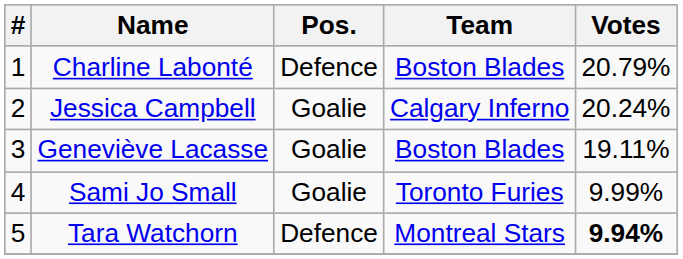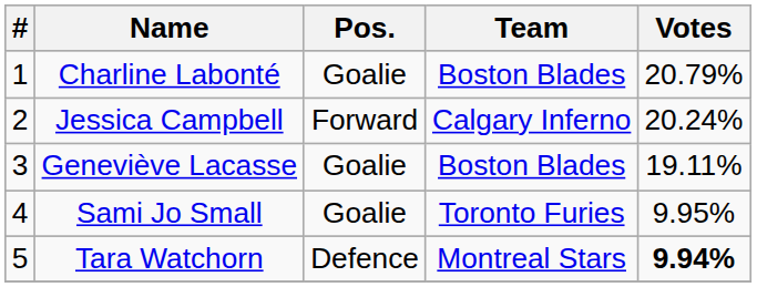Charline Labonté | Pos.: Defence -> Goalie
Jessica Campbell | Pos.: Goalie -> Forward
Sami Jo Small | Votes: 9.99% -> 9.95%
